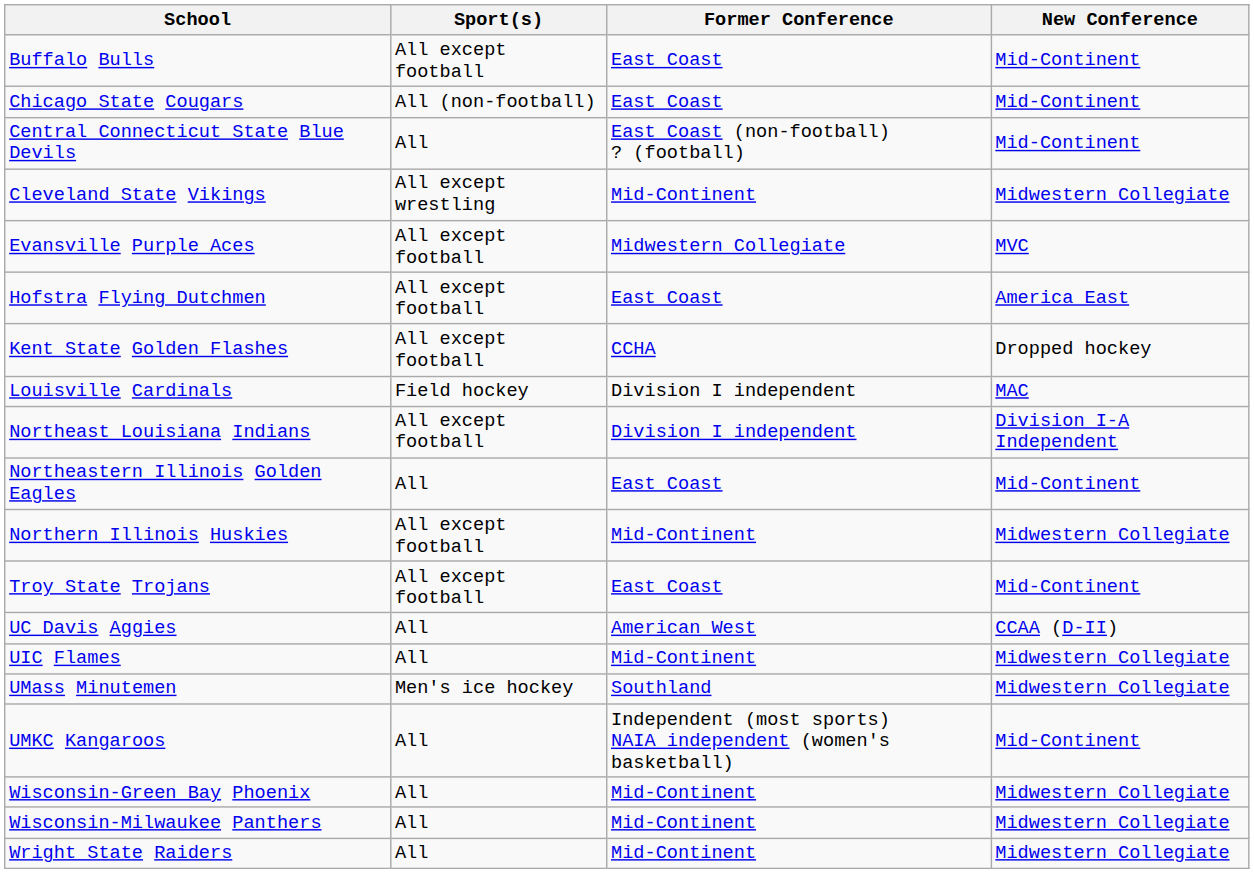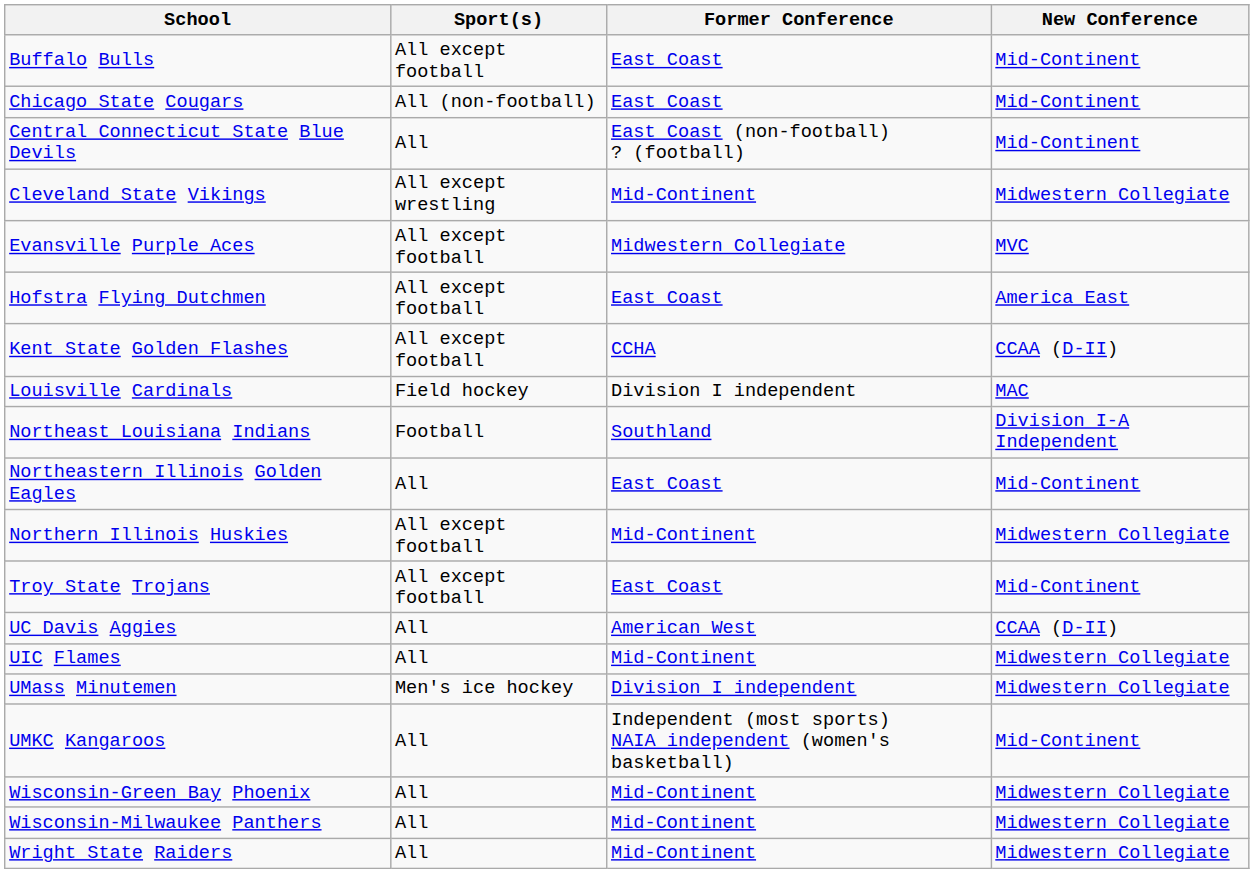Kent State Golden Flashes | New Conference: Dropped hockey -> CCAA (D-II)
Northeast Louisiana Indians | Sport(s): All except football -> Football
Northeast Louisiana Indians | Former Conference: Division I independent -> Southland
UMass Minutemen | Former Conference: Southland -> Division I independent
